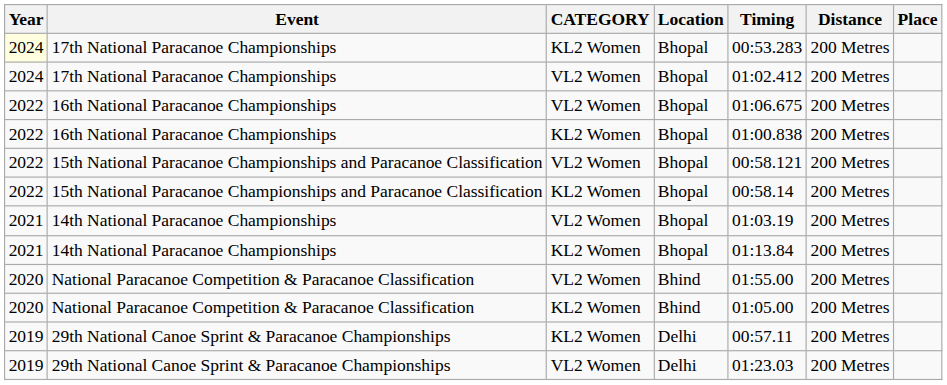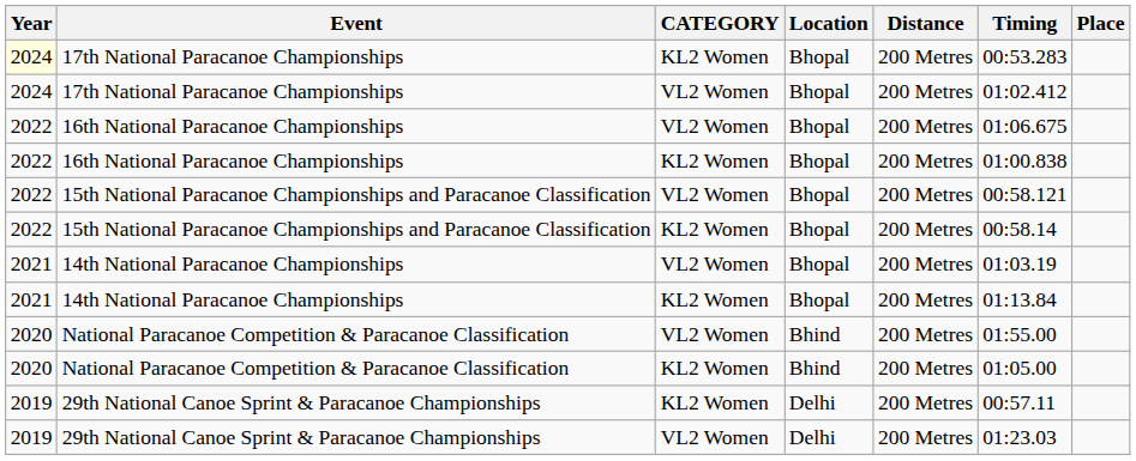columns swapped: Timing <-> Distance
